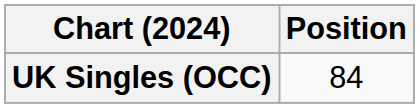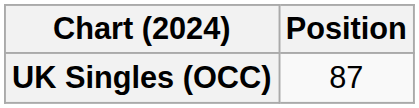UK Singles (OCC) | Position: 84 -> 87
